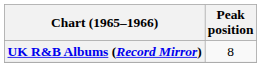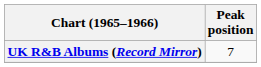UK R&B Albums (Record Mirror) | Peak position: 8 -> 7
